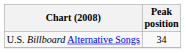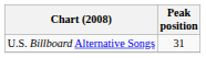U.S. Billboard Alternative Songs | Peak position: 34 -> 31
